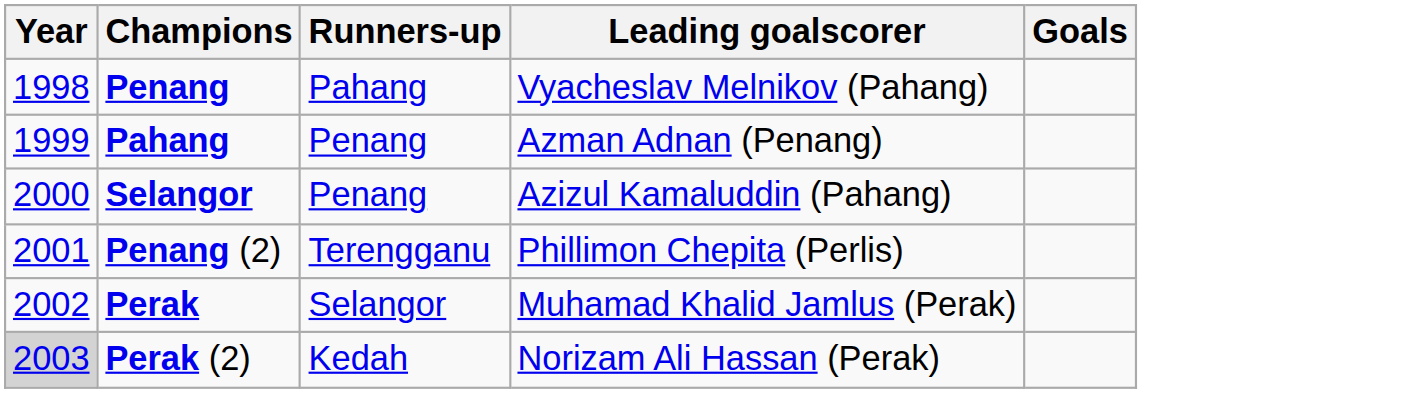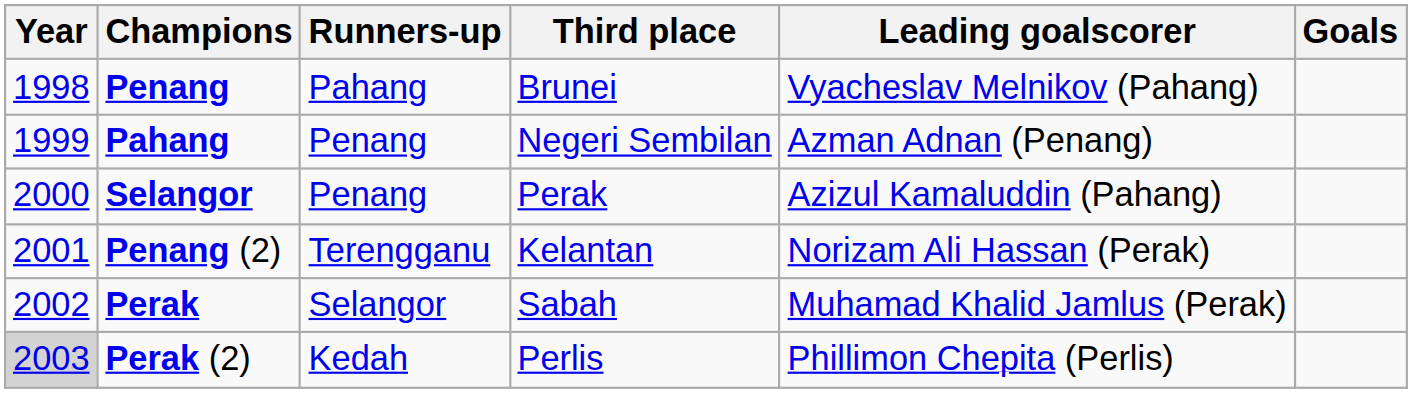+ column: Third place | Brunei | Negeri Sembilan | Perak | Kelantan | Sabah | Perlis
Penang (2) | Leading goalscorer: Phillimon Chepita (Perlis) -> Norizam Ali Hassan (Perak)
Perak (2) | Leading goalscorer: Norizam Ali Hassan (Perak) -> Phillimon Chepita (Perlis)
